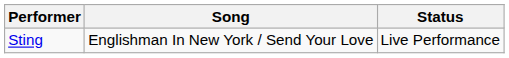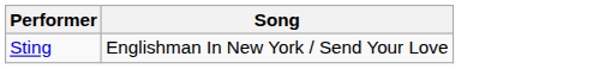- column: Status | Live Performance
